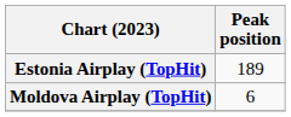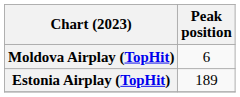rows swapped: Estonia Airplay (TopHit) <-> Moldova Airplay (TopHit)
